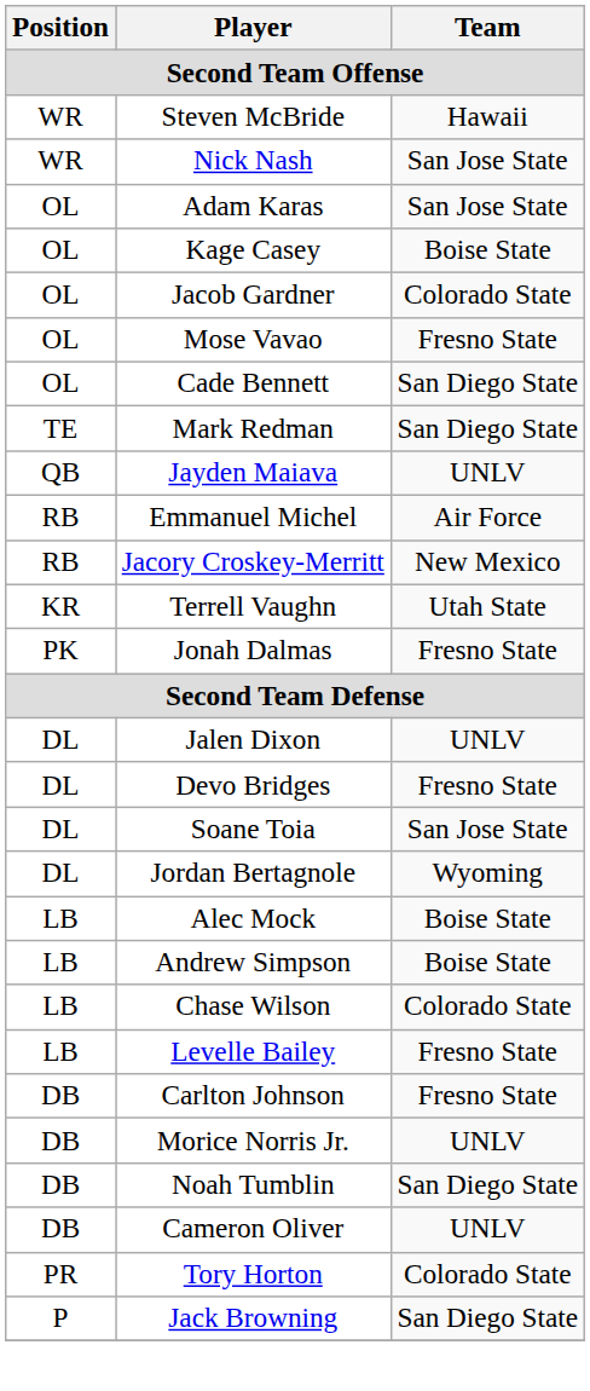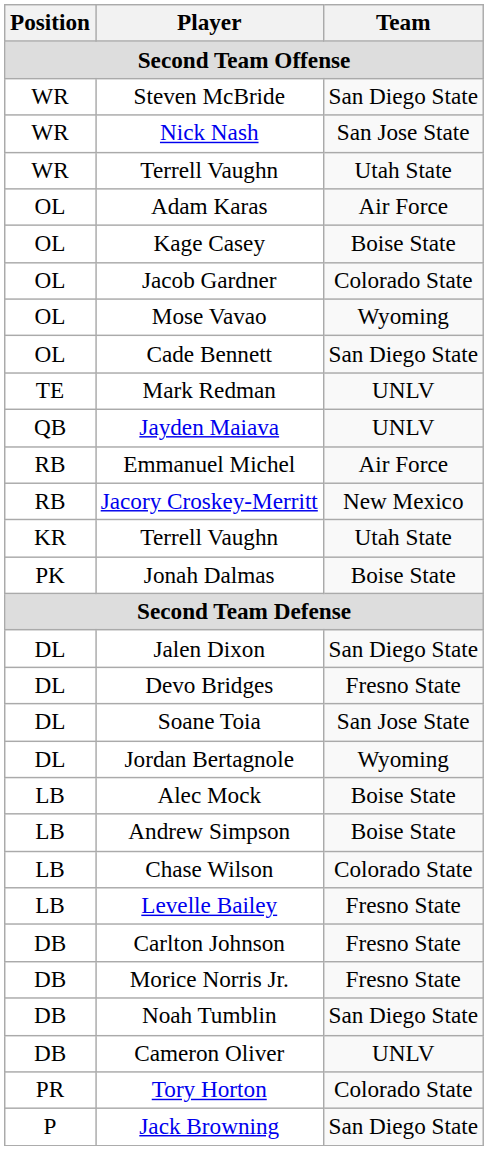Steven McBride | Team: Hawaii -> San Diego State
+ row: WR | Terrell Vaughn | Utah State
Adam Karas | Team: San Jose State -> Air Force
Mose Vavao | Team: Fresno State -> Wyoming
Mark Redman | Team: San Diego State -> UNLV
Jonah Dalmas | Team: Fresno State -> Boise State
Jalen Dixon | Team: UNLV -> San Diego State
Morice Norris Jr. | Team: UNLV -> Fresno State
